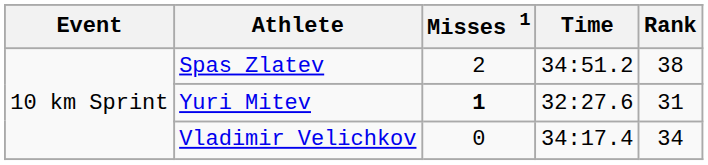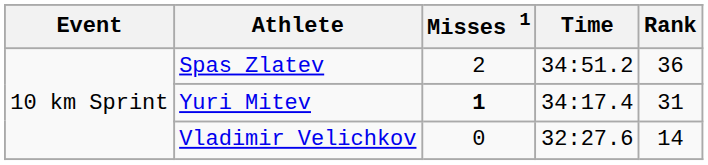Spas Zlatev | Rank: 38 -> 36
Yuri Mitev | Time: 32:27.6 -> 34:17.4
Vladimir Velichkov | Time: 34:17.4 -> 32:27.6
Vladimir Velichkov | Rank: 34 -> 14
